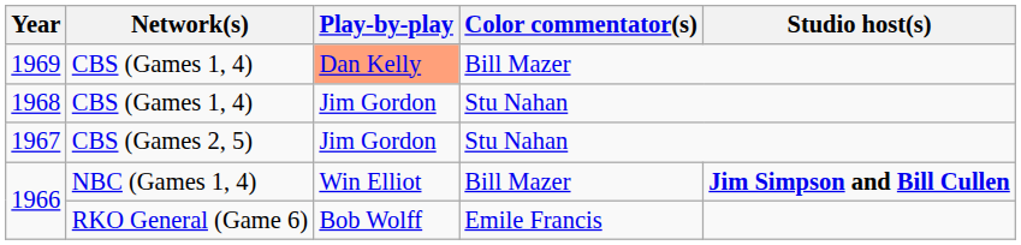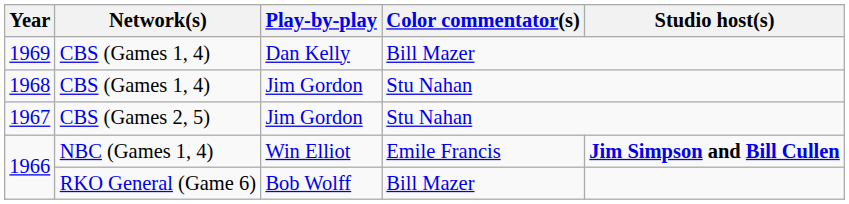1969 | Play-by-play: lightsalmon background -> no background
1966 / NBC (Games 1, 4) | Color commentator(s): Bill Mazer -> Emile Francis
1966 / RKO General (Game 6) | Color commentator(s): Emile Francis -> Bill Mazer
